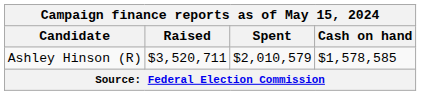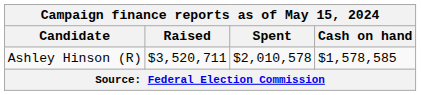Ashley Hinson (R) | Spent: $2,010,579 -> $2,010,578
